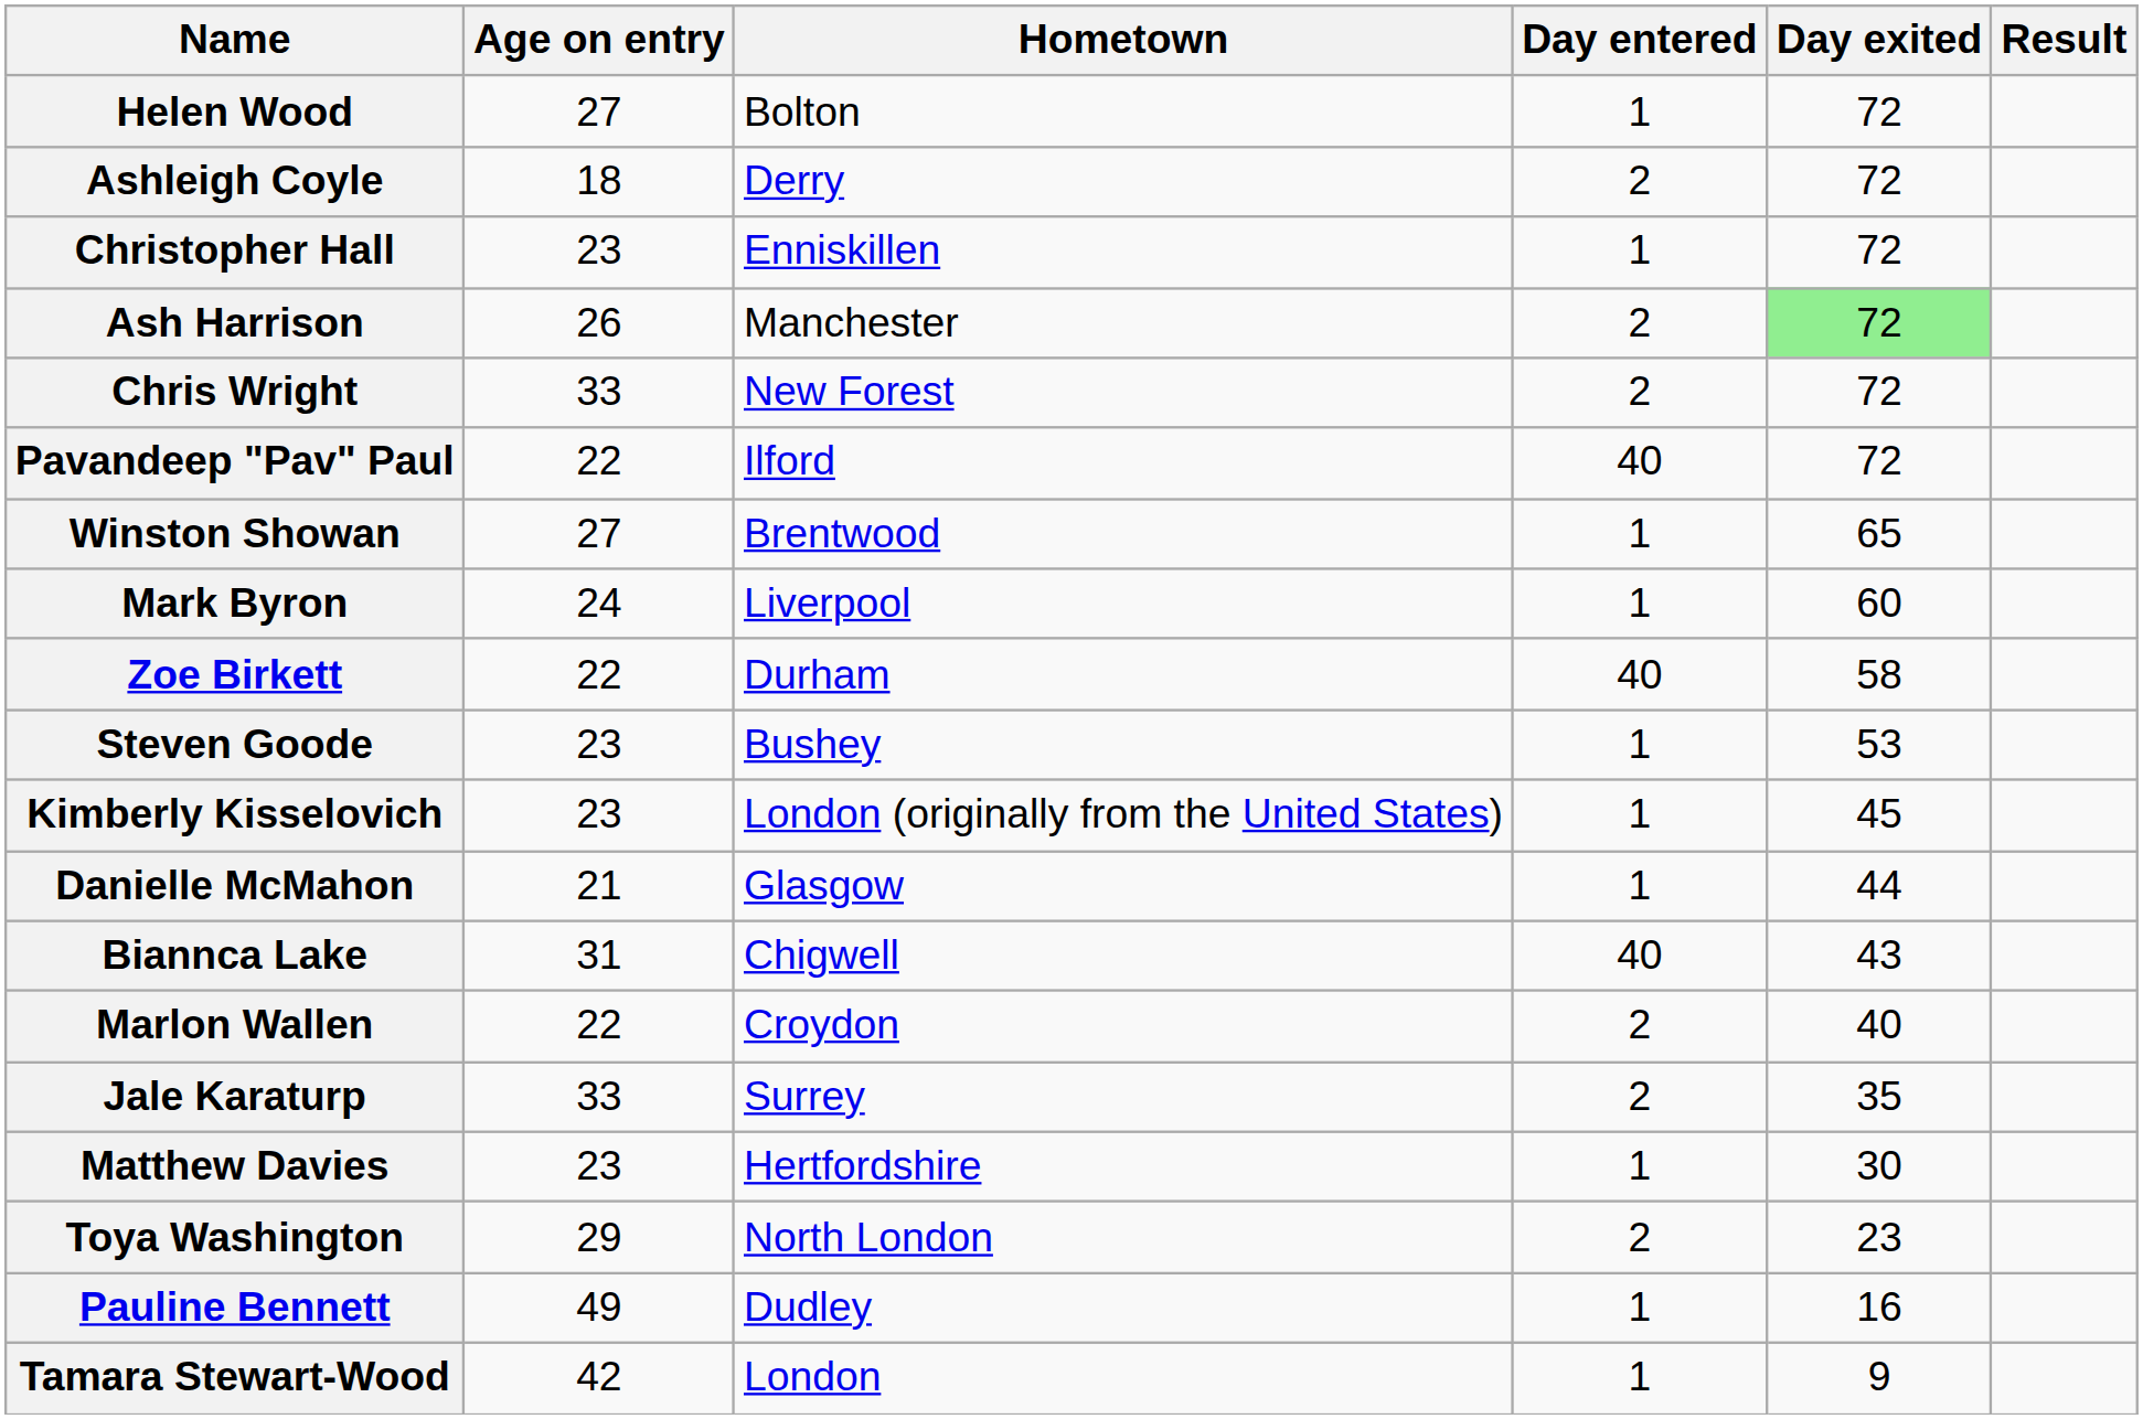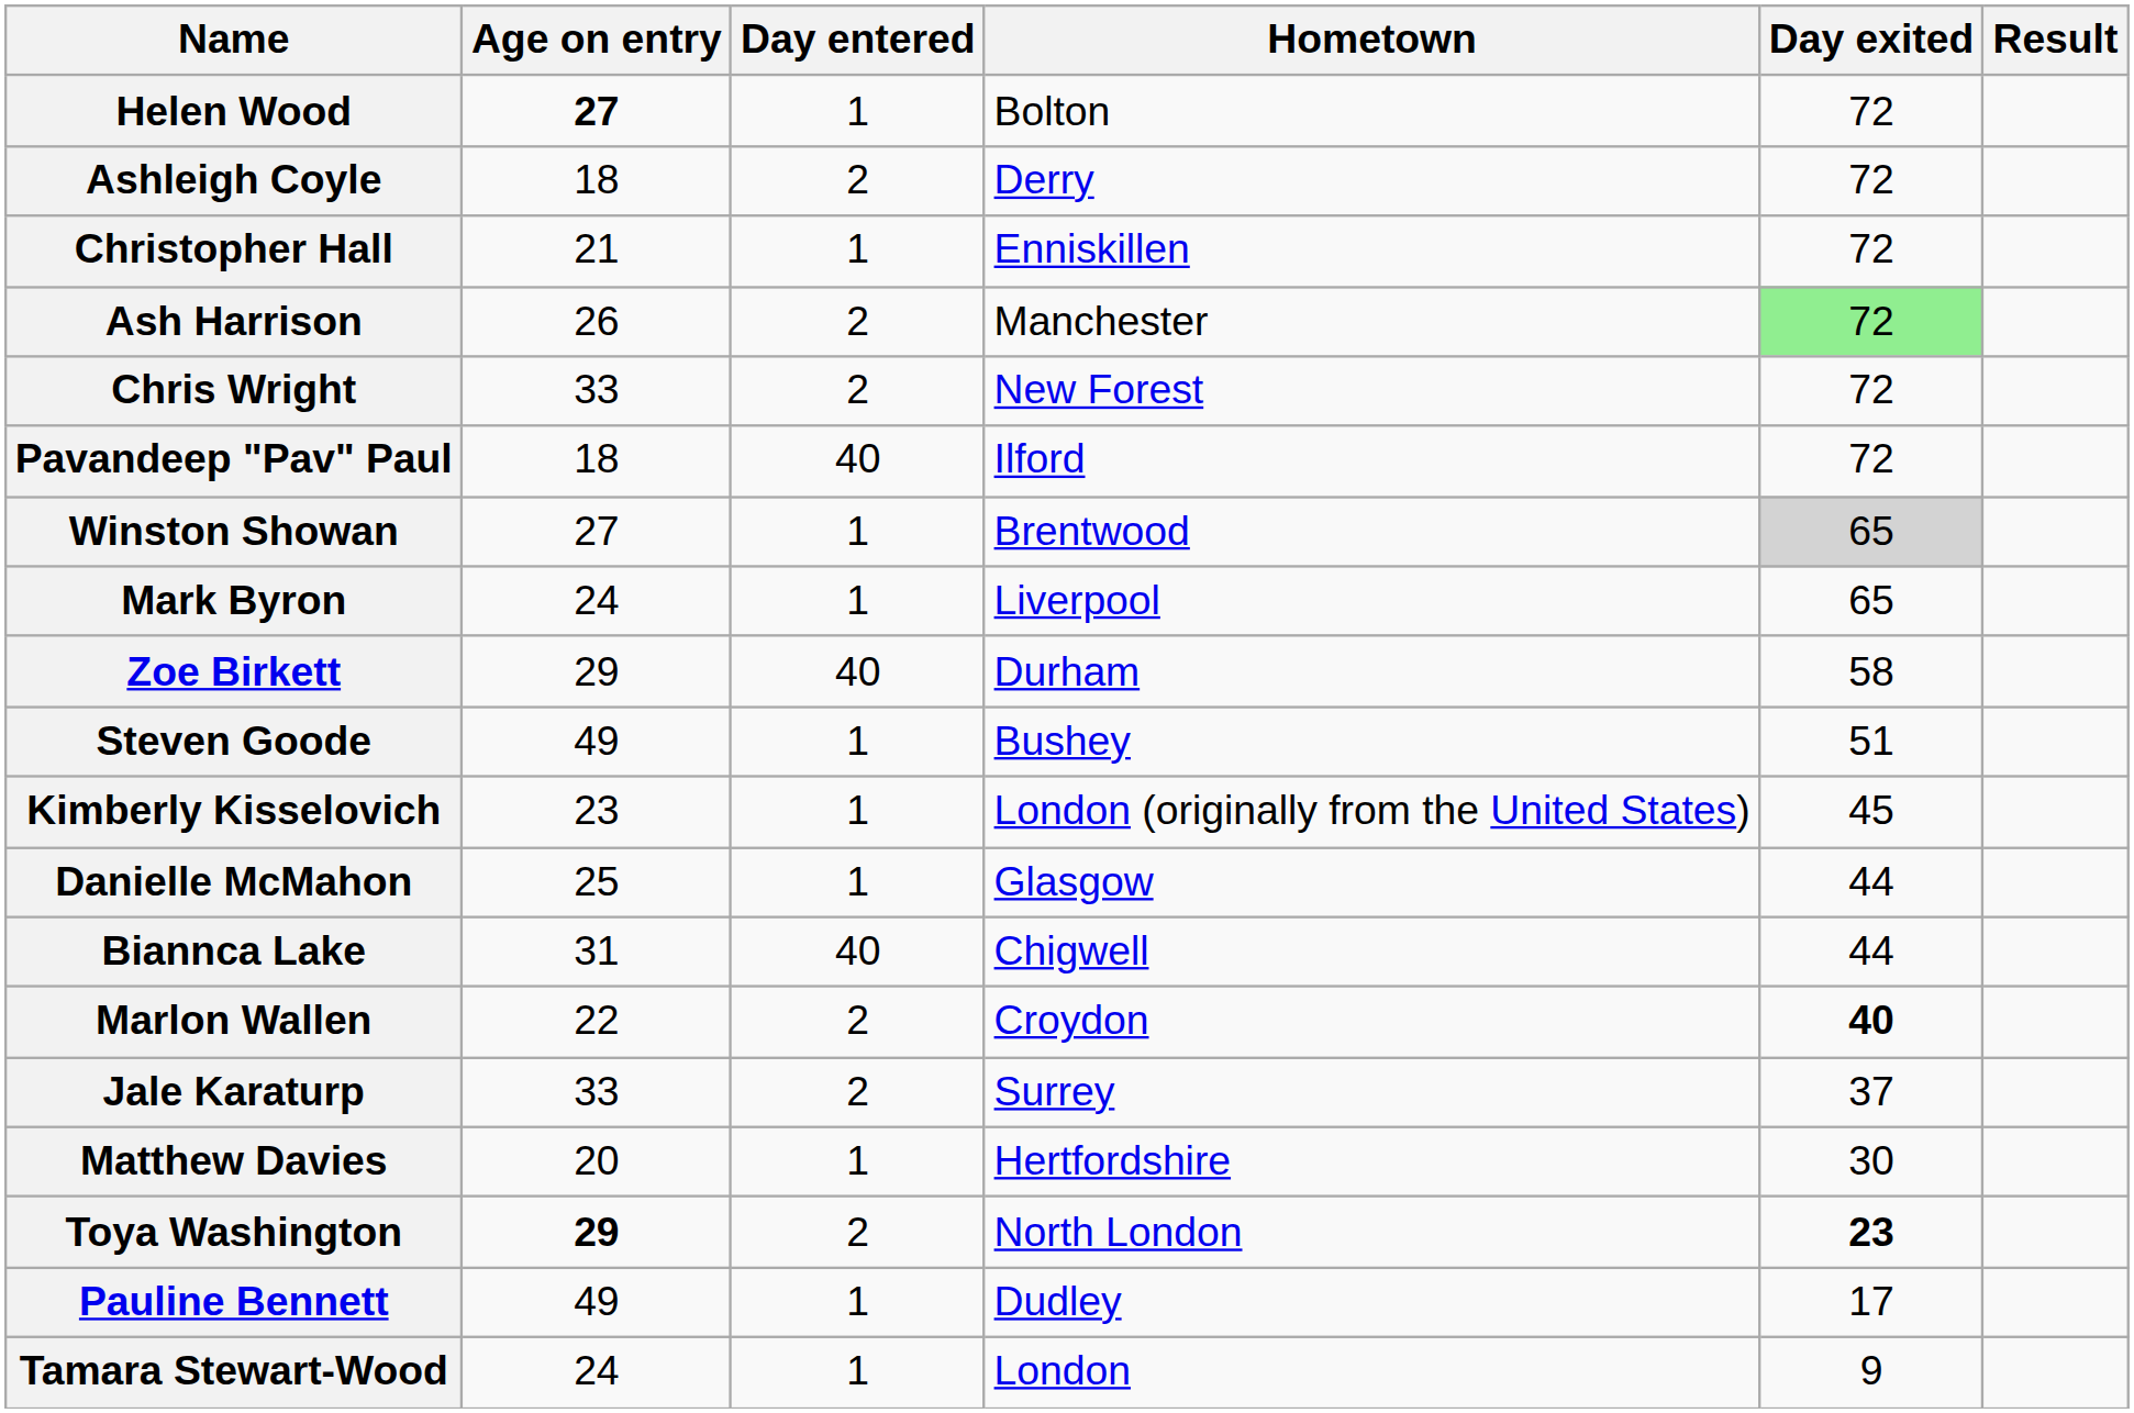columns swapped: Hometown <-> Day entered
Helen Wood | Age on entry: normal -> bold
Christopher Hall | Age on entry: 23 -> 21
Pavandeep "Pav" Paul | Age on entry: 22 -> 18
Winston Showan | Day exited: no background -> lightgrey background
Mark Byron | Day exited: 60 -> 65
Zoe Birkett | Age on entry: 22 -> 29
Steven Goode | Age on entry: 23 -> 49
Steven Goode | Day exited: 53 -> 51
Danielle McMahon | Age on entry: 21 -> 25
Biannca Lake | Day exited: 43 -> 44
Marlon Wallen | Day exited: normal -> bold
Jale Karaturp | Day exited: 35 -> 37
Matthew Davies | Age on entry: 23 -> 20
Toya Washington | Age on entry: normal -> bold
Toya Washington | Day exited: normal -> bold
Pauline Bennett | Day exited: 16 -> 17
Tamara Stewart-Wood | Age on entry: 42 -> 24
